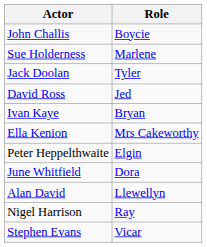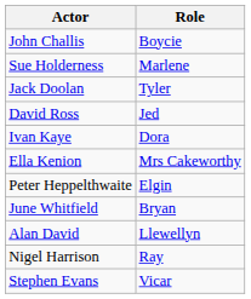Ivan Kaye | Role: Bryan -> Dora
June Whitfield | Role: Dora -> Bryan
